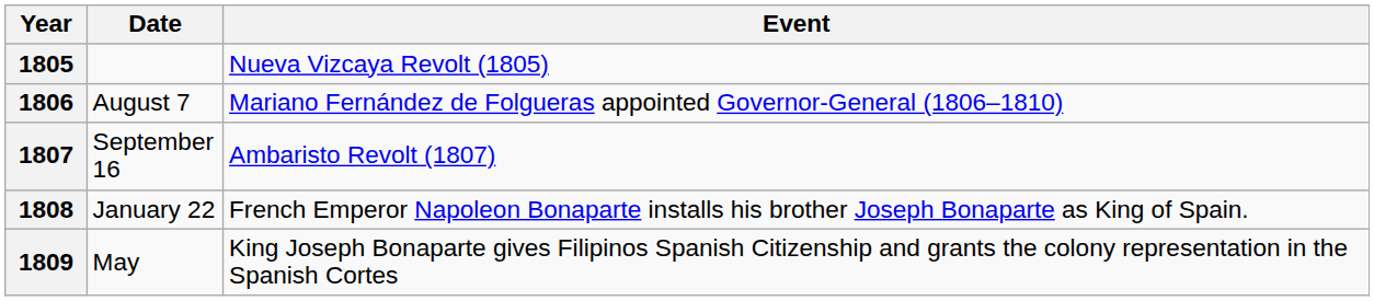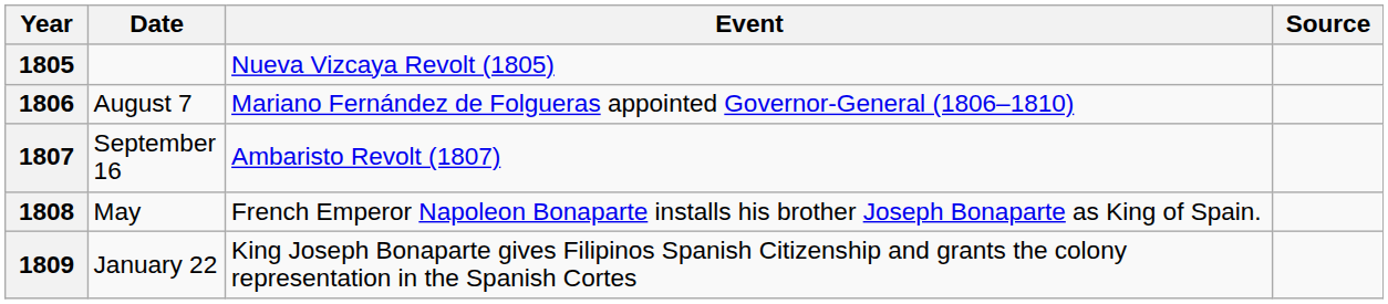+ column: Source
1808 | Date: January 22 -> May
1809 | Date: May -> January 22
